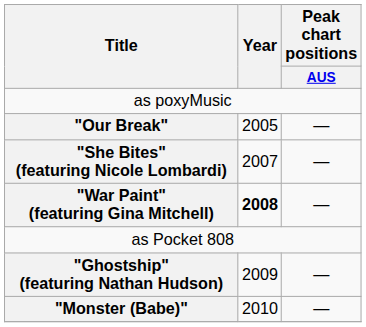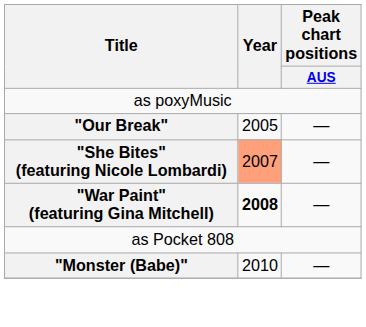"She Bites" (featuring Nicole Lombardi) | Year: no background -> lightsalmon background
- row: "Ghostship" (featuring Nathan Hudson) | 2009 | —
